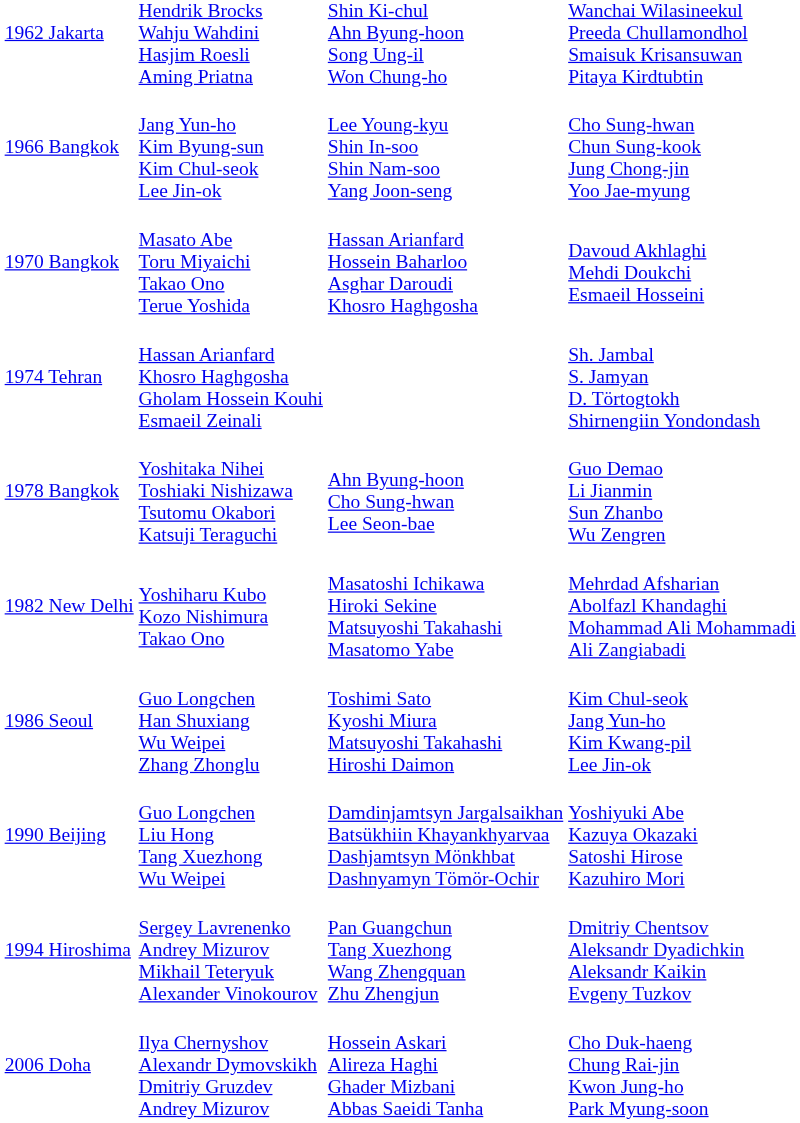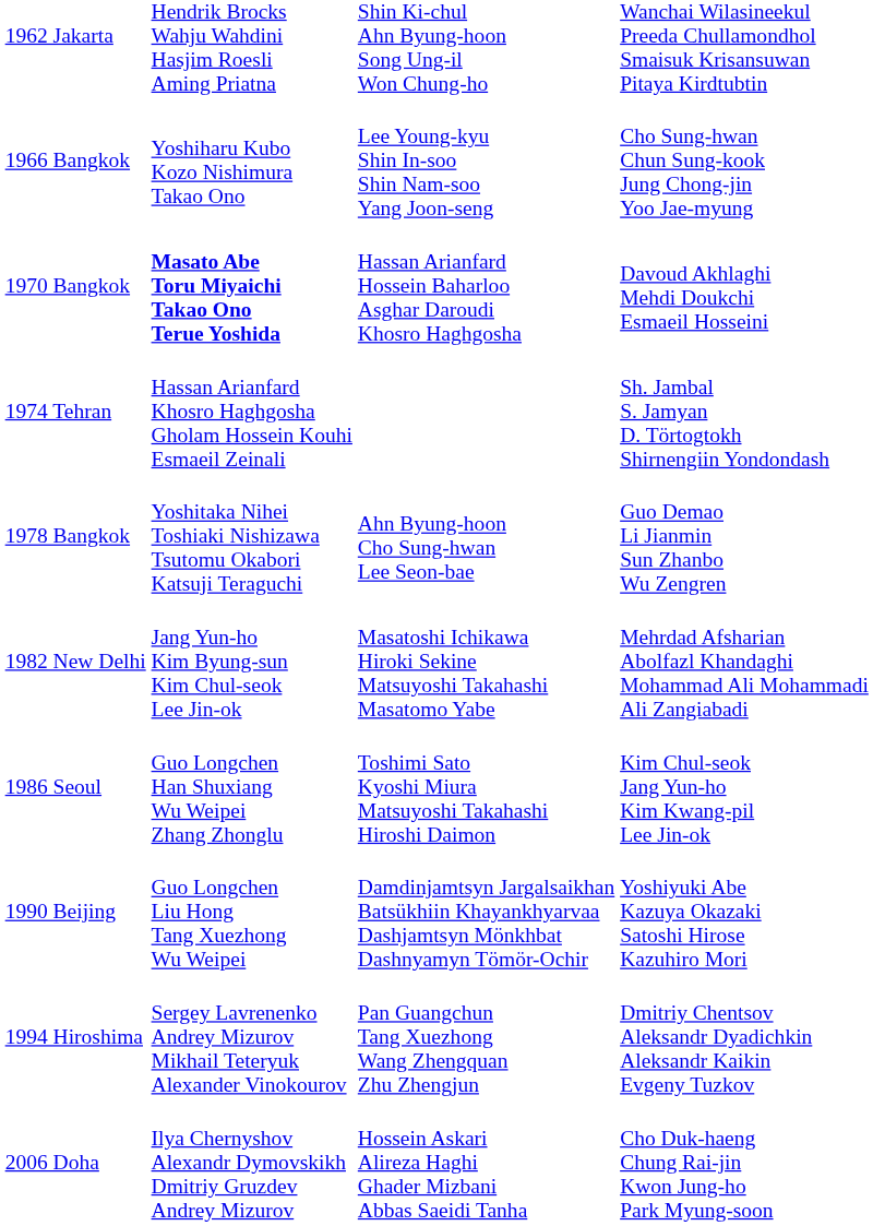1966 Bangkok | column 2: Jang Yun-ho Kim Byung-sun Kim Chul-seok Lee Jin-ok -> Yoshiharu Kubo Kozo Nishimura Takao Ono
1970 Bangkok | column 2: normal -> bold
1982 New Delhi | column 2: Yoshiharu Kubo Kozo Nishimura Takao Ono -> Jang Yun-ho Kim Byung-sun Kim Chul-seok Lee Jin-ok
